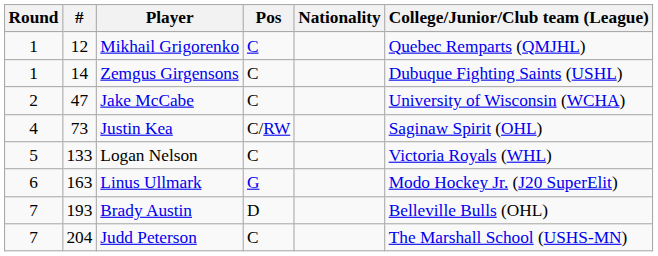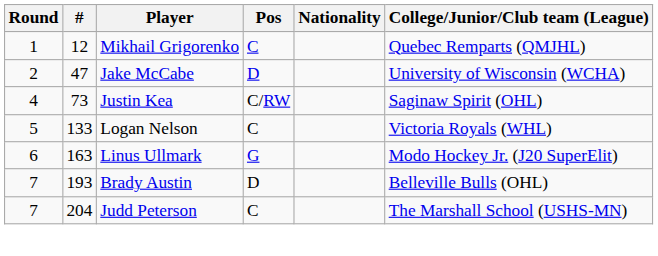- row: 1 | 14 | Zemgus Girgensons | C | Dubuque Fighting Saints (USHL)
Jake McCabe | Pos: C -> D
